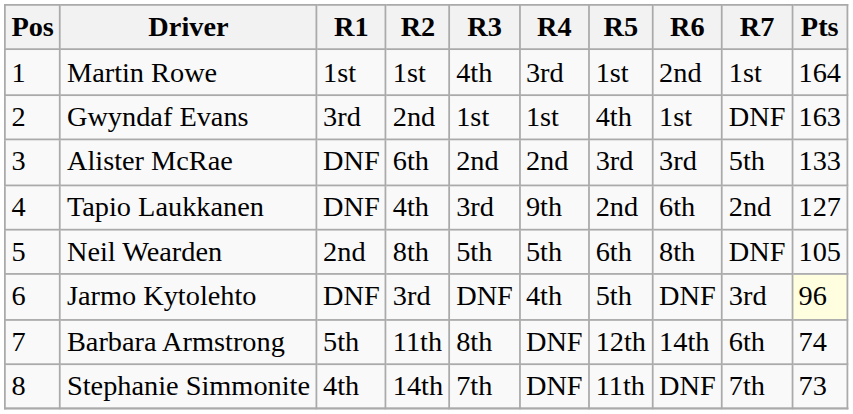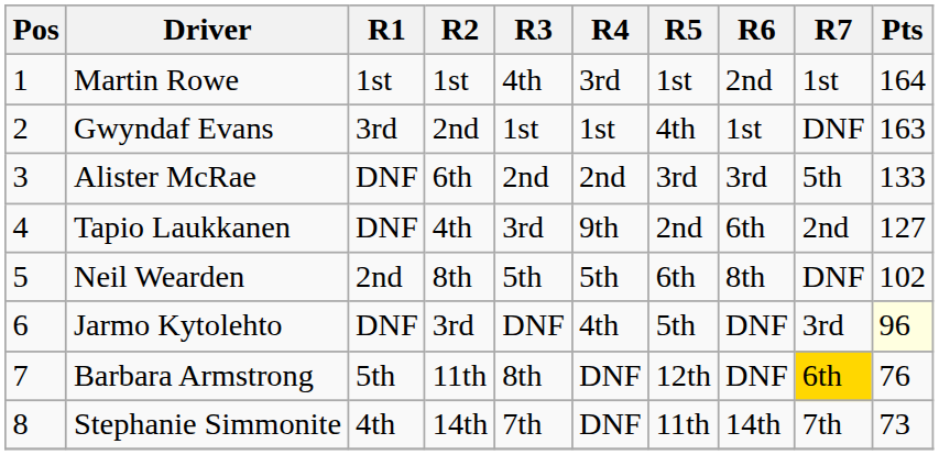Neil Wearden | Pts: 105 -> 102
Barbara Armstrong | R6: 14th -> DNF
Barbara Armstrong | R7: no background -> gold background
Barbara Armstrong | Pts: 74 -> 76
Stephanie Simmonite | R6: DNF -> 14th
